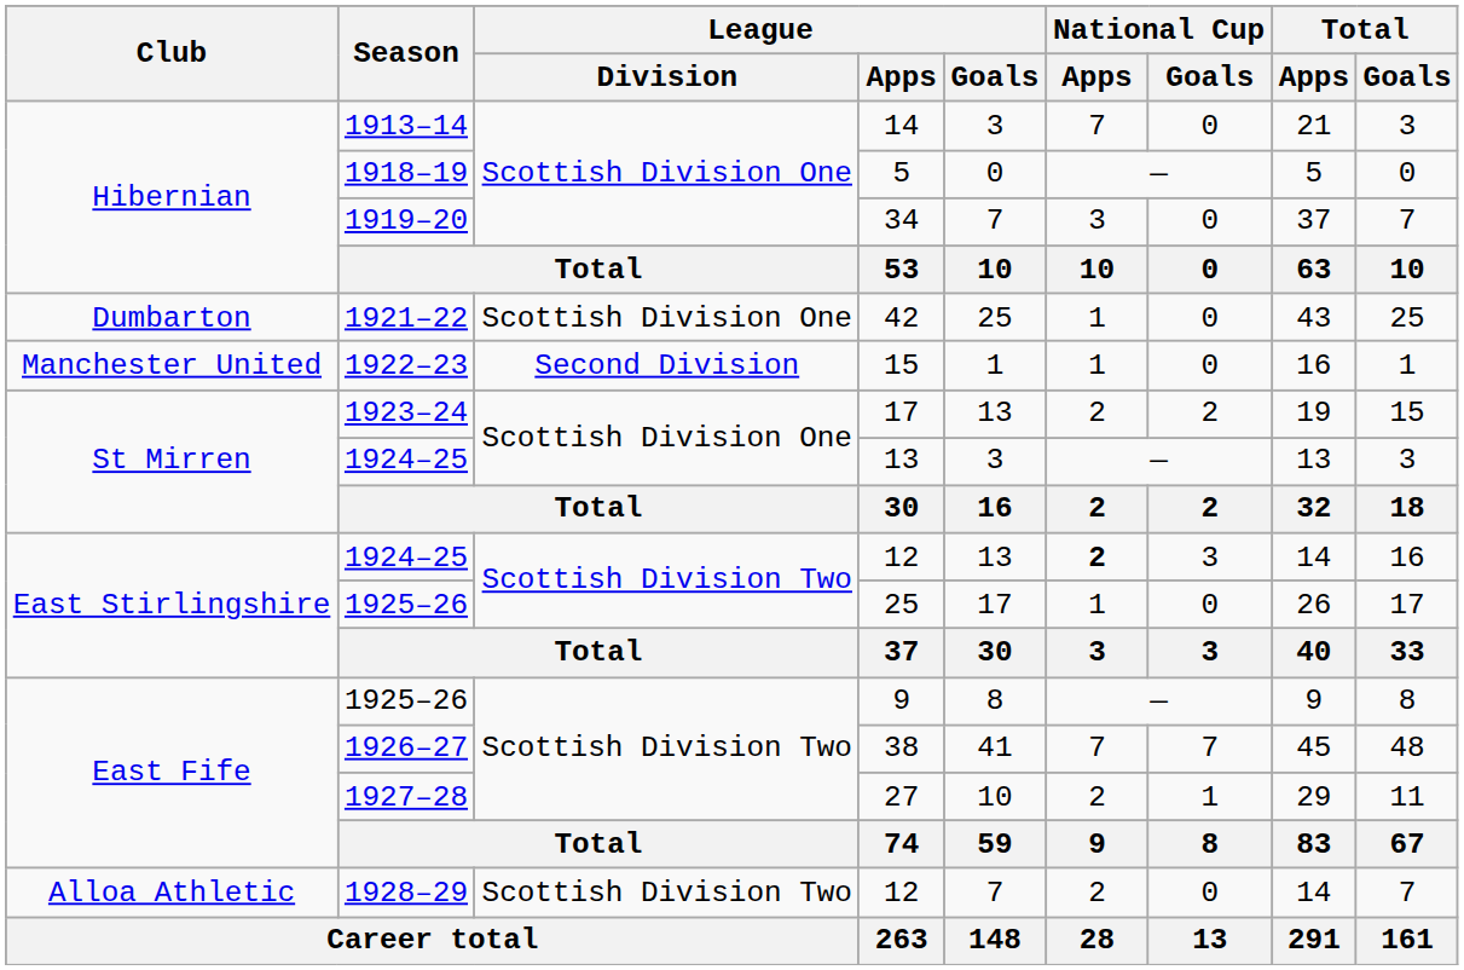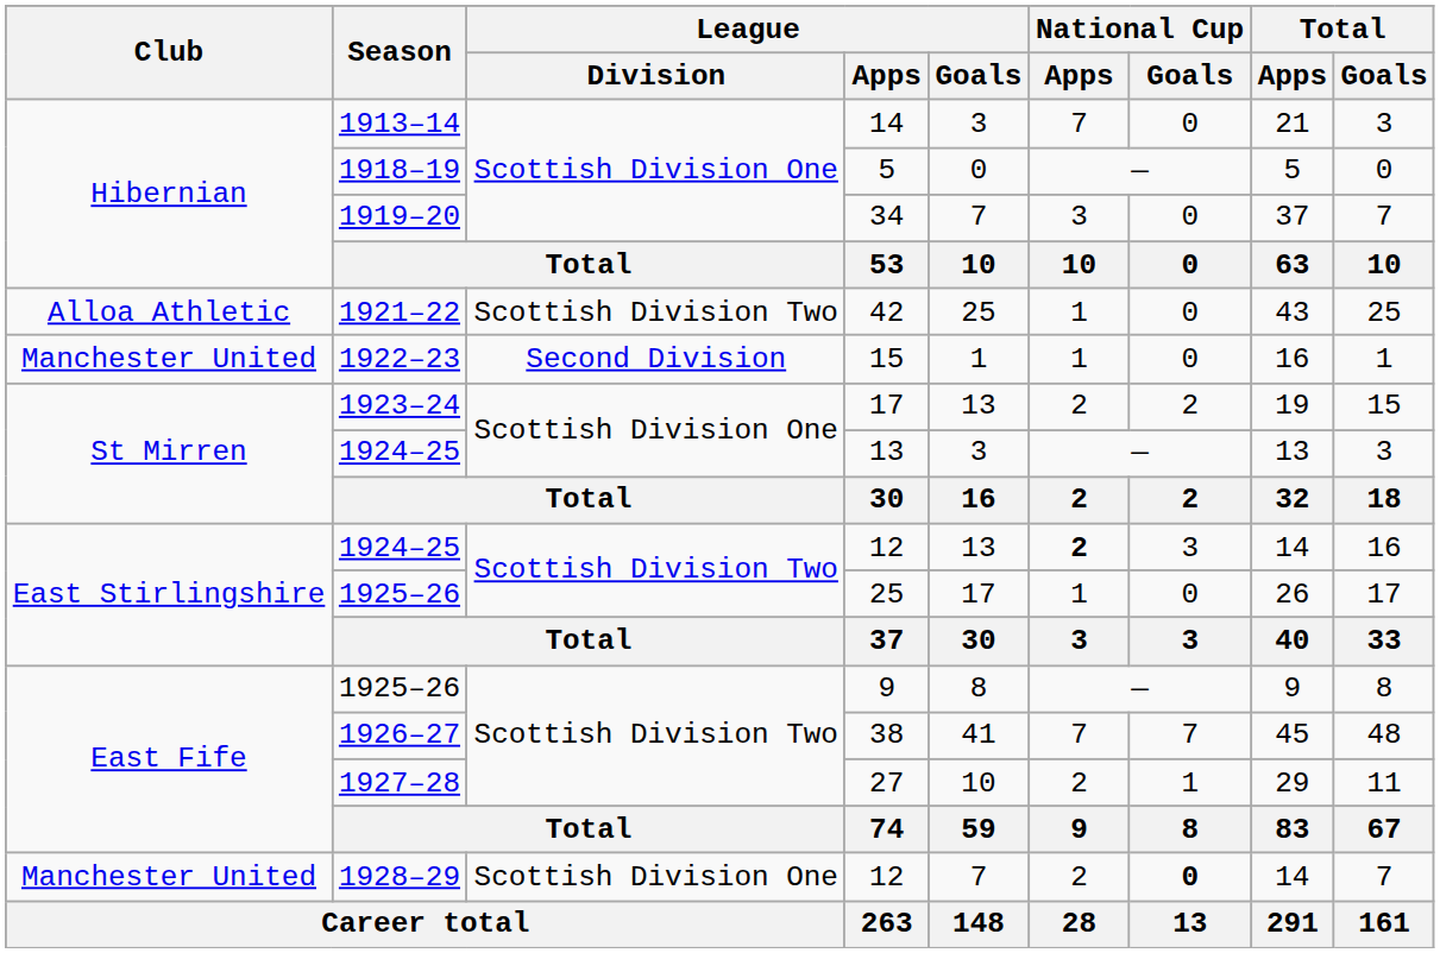42 | Club: Dumbarton -> Alloa Athletic
42 | League / Division: Scottish Division One -> Scottish Division Two
1928–29 / 12 | Club: Alloa Athletic -> Manchester United
1928–29 / 12 | League / Division: Scottish Division Two -> Scottish Division One
1928–29 / 12 | National Cup / Goals: normal -> bold
